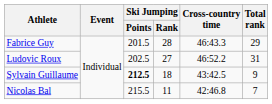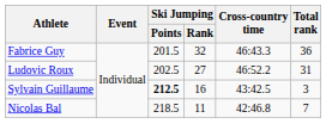Fabrice Guy | Ski Jumping / Rank: 28 -> 32
Fabrice Guy | Total rank: 29 -> 36
Sylvain Guillaume | Ski Jumping / Rank: 18 -> 16
Sylvain Guillaume | Total rank: 9 -> 3
Nicolas Bal | Ski Jumping / Points: 215.5 -> 218.5
